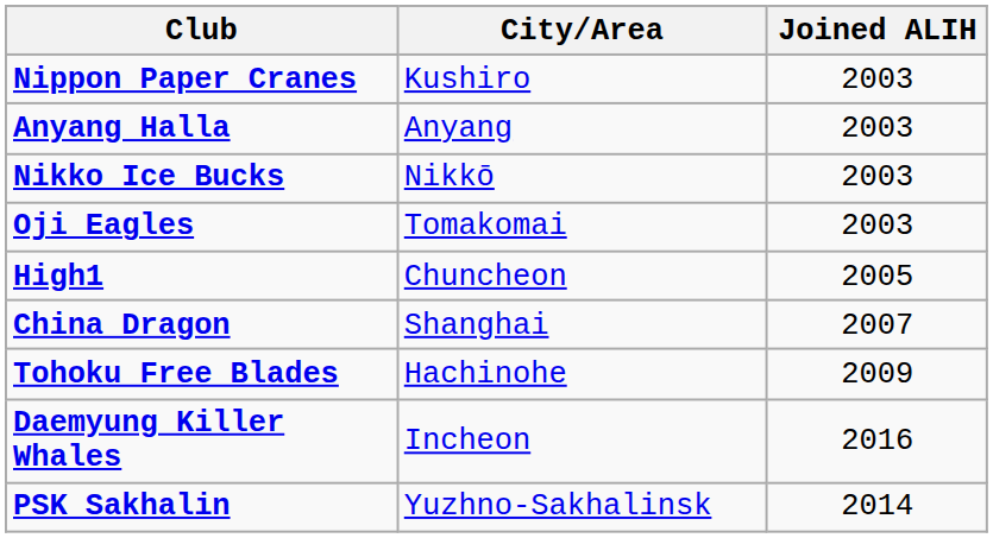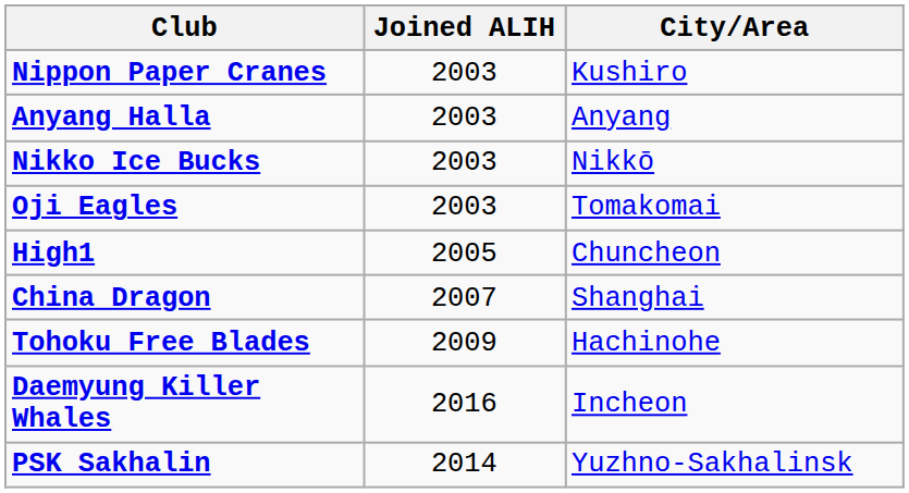columns swapped: City/Area <-> Joined ALIH
